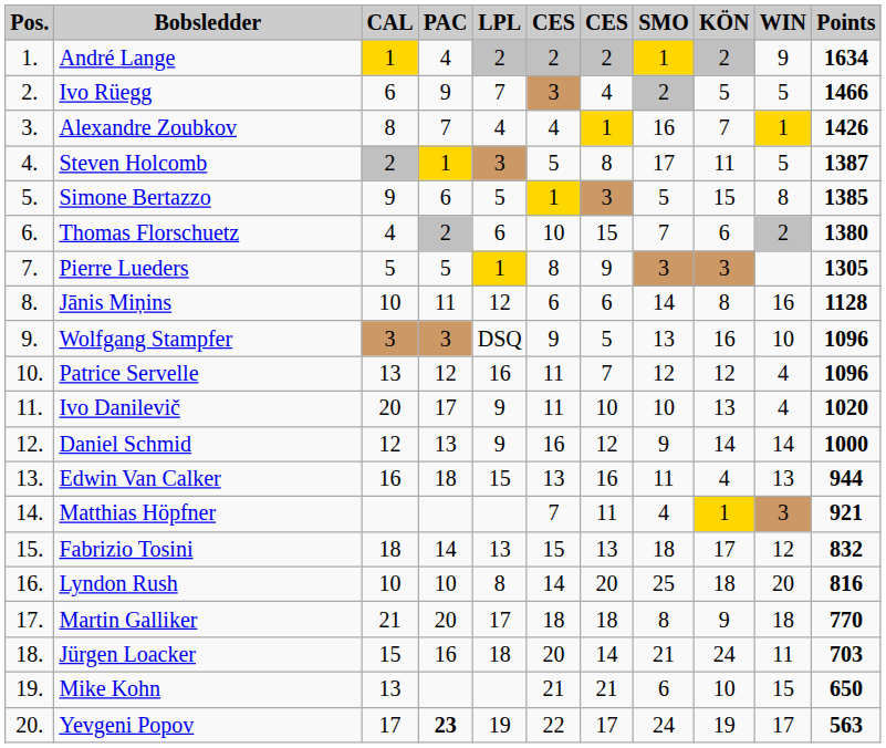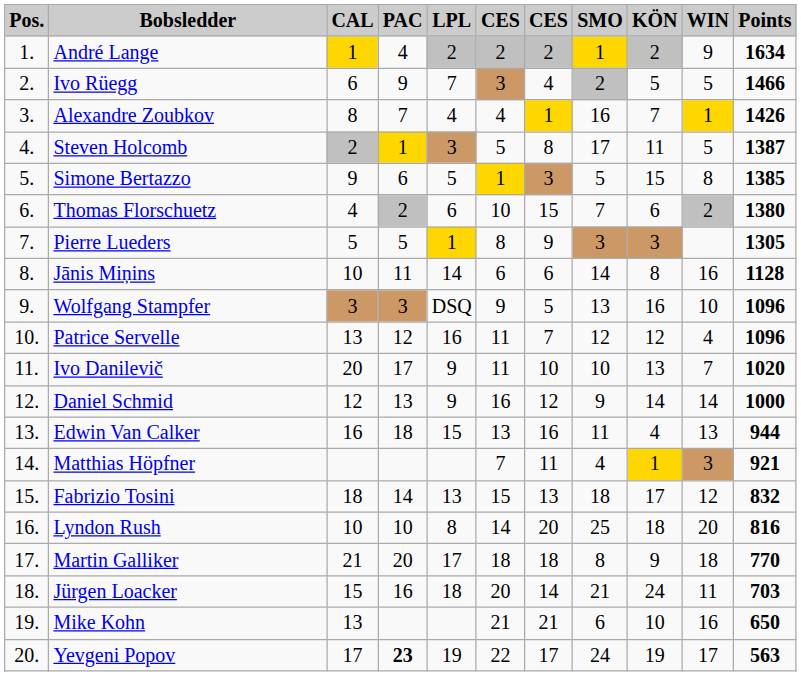Jānis Miņins | LPL: 12 -> 14
Ivo Danilevič | WIN: 4 -> 7
Mike Kohn | WIN: 15 -> 16
